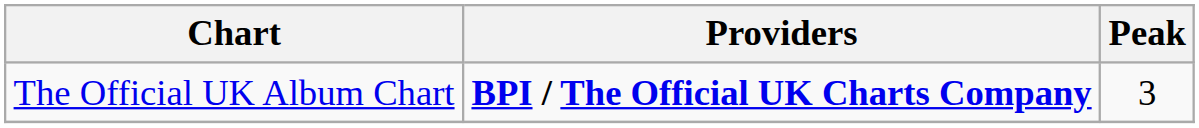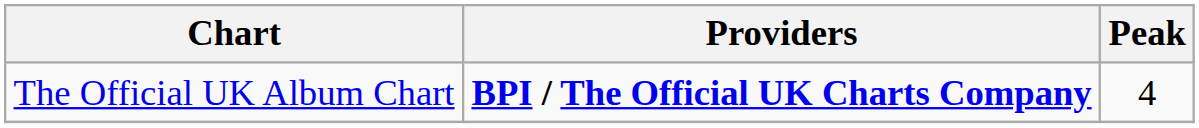The Official UK Album Chart | Peak: 3 -> 4
